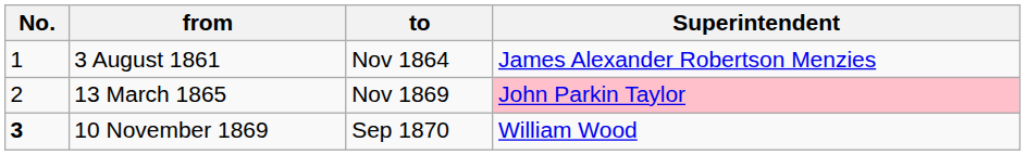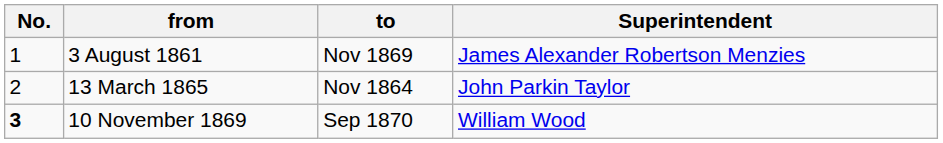3 August 1861 | to: Nov 1864 -> Nov 1869
13 March 1865 | to: Nov 1869 -> Nov 1864
13 March 1865 | Superintendent: pink background -> no background
